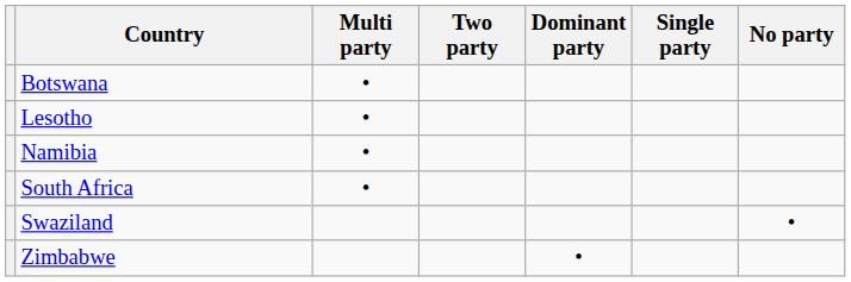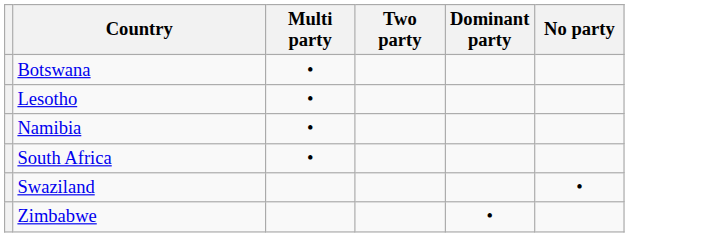- column: Single party
